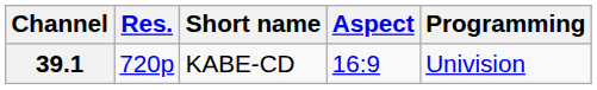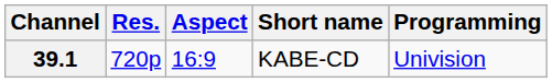columns swapped: Aspect <-> Short name
